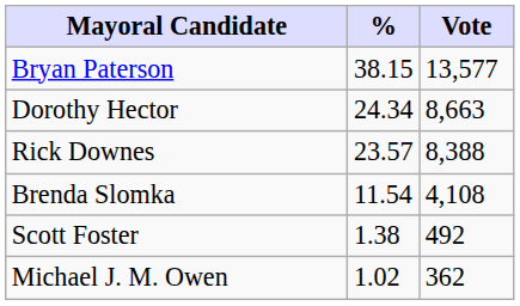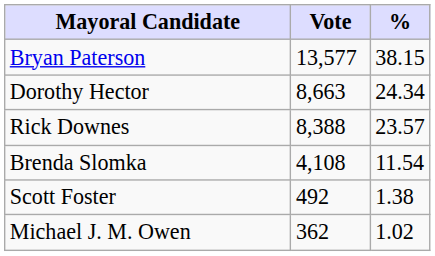columns swapped: Vote <-> %
